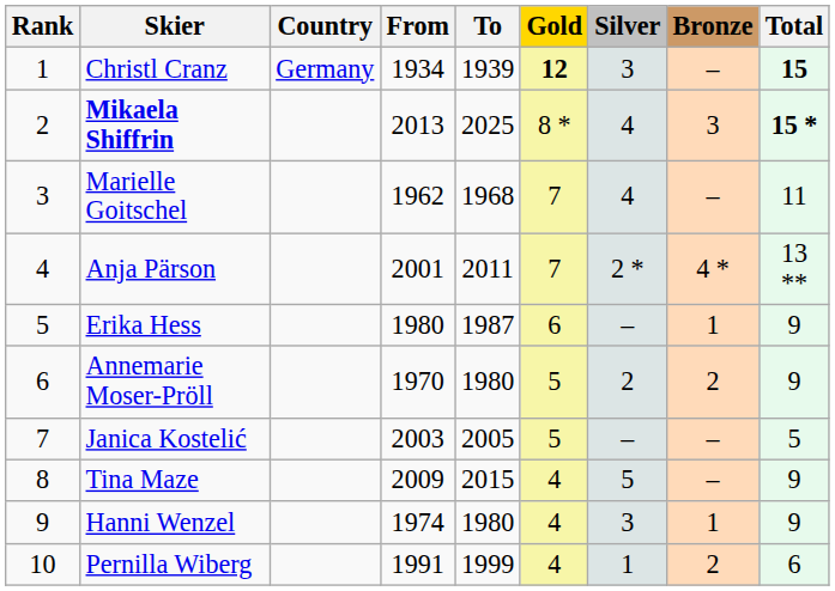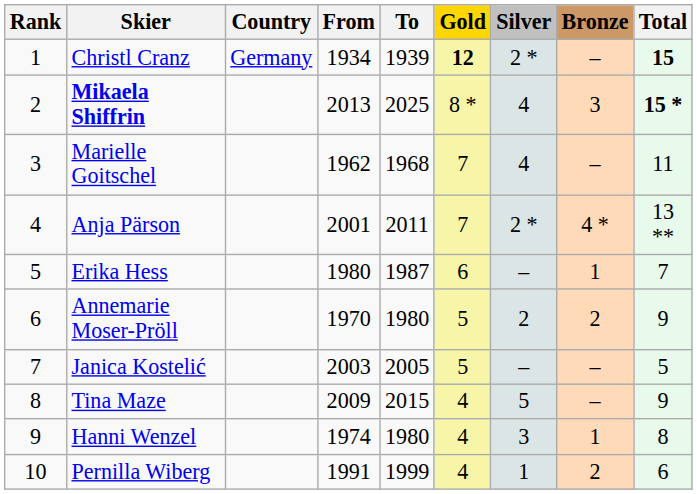Christl Cranz | Silver: 3 -> 2 *
Erika Hess | Total: 9 -> 7
Hanni Wenzel | Total: 9 -> 8
